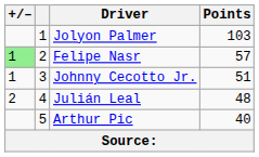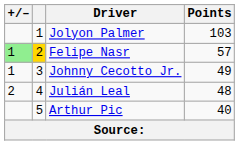Felipe Nasr | column 2: no background -> gold background
Johnny Cecotto Jr. | Points: 51 -> 49
